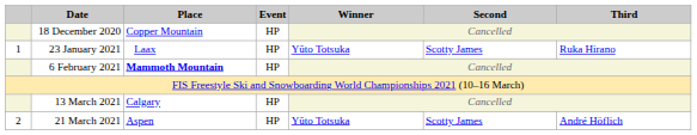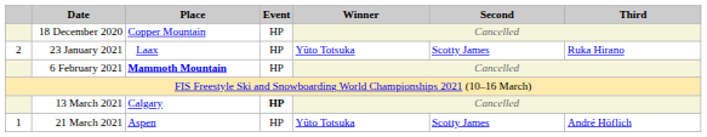23 January 2021 | column 1: 1 -> 2
13 March 2021 | Event: normal -> bold
21 March 2021 | column 1: 2 -> 1
